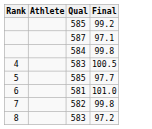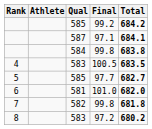+ column: Total | 684.2 | 684.1 | 683.8 | 683.5 | 682.7 | 682.0 | 681.8 | 680.2
